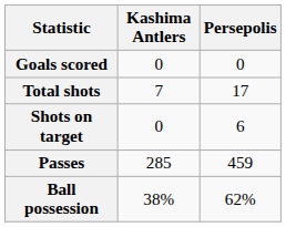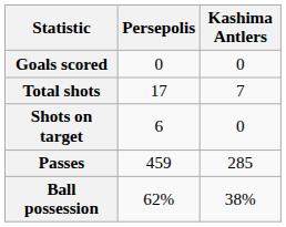columns swapped: Persepolis <-> Kashima Antlers
